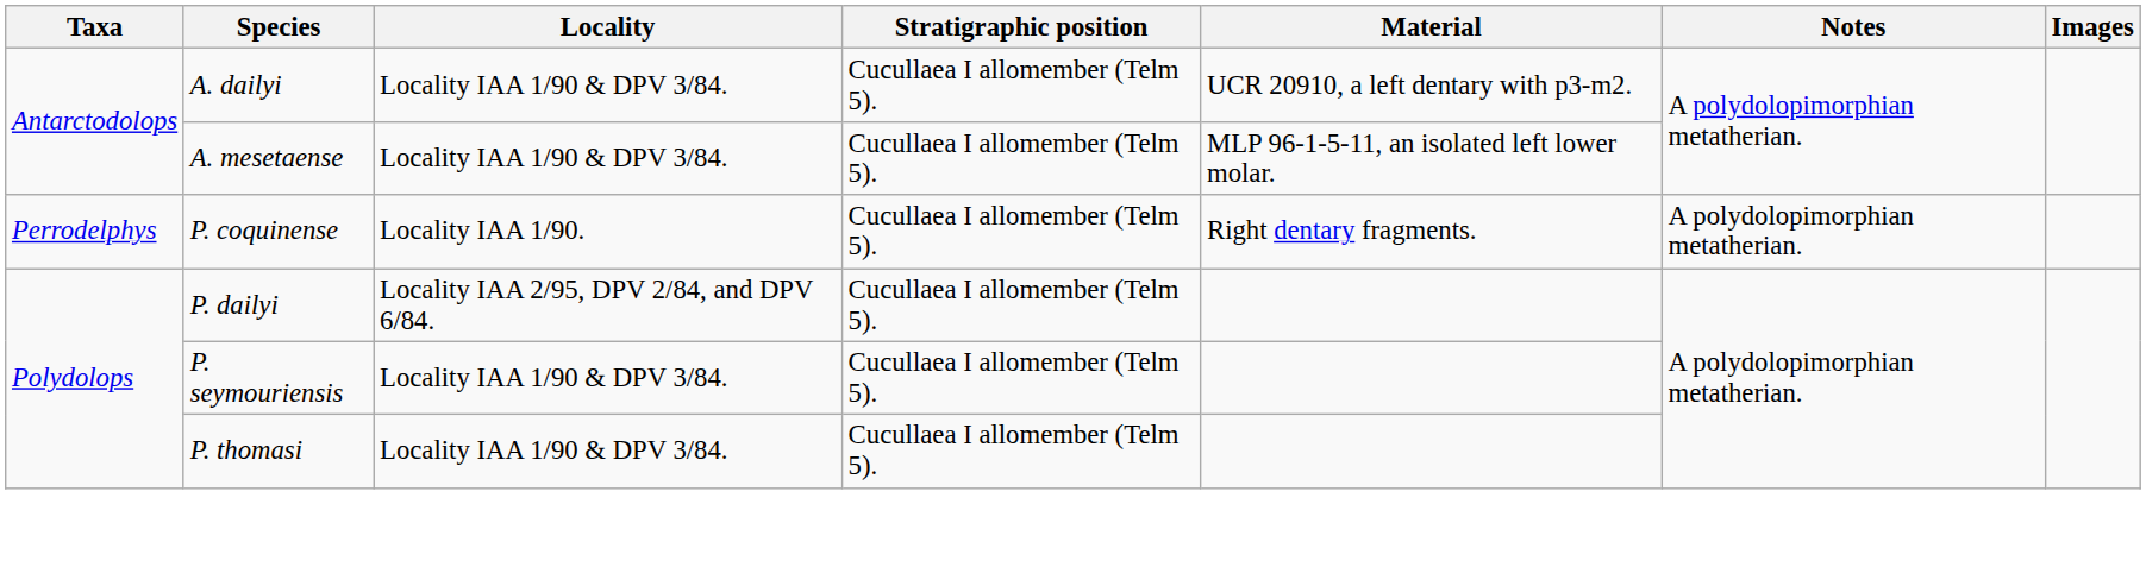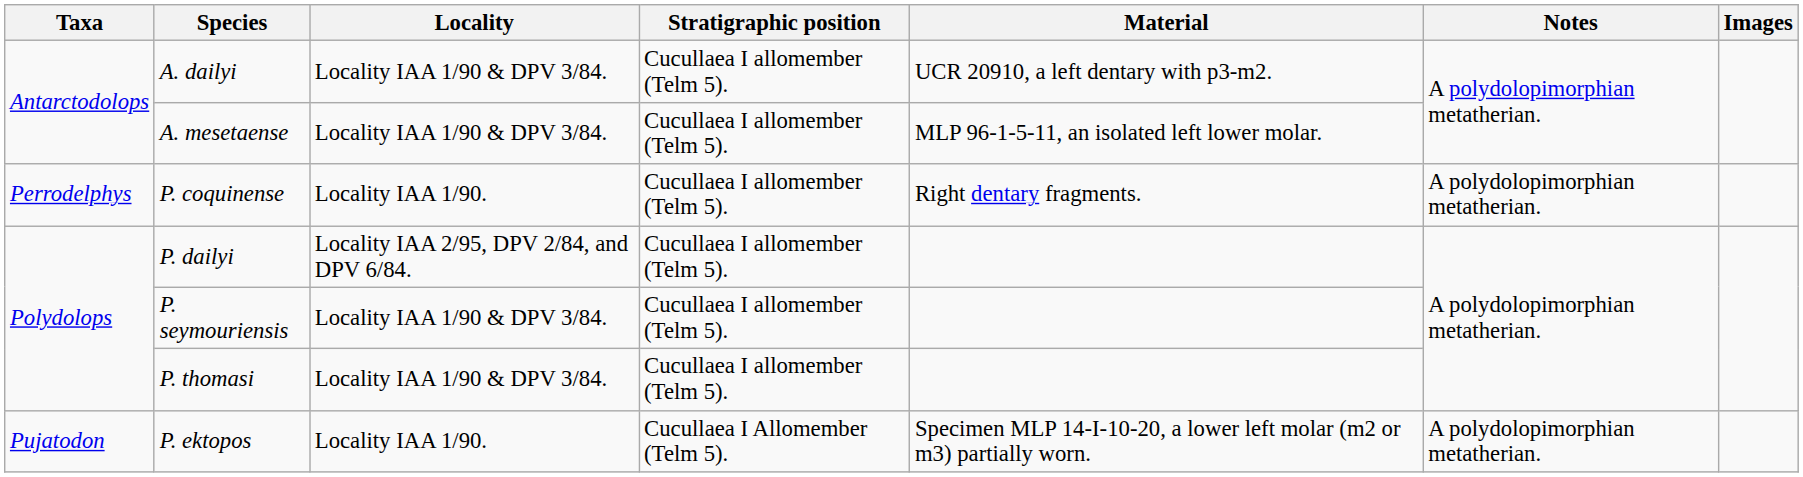+ row: Pujatodon | P. ektopos | Locality IAA 1/90. | Cucullaea I Allomember (Telm 5). | Specimen MLP 14-I-10-20, a lower left molar (m2 or m3) partially worn. | A polydolopimorphian metatherian.
